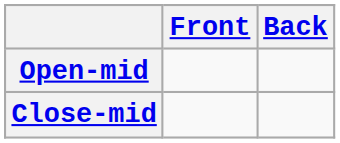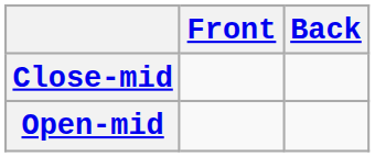rows swapped: Close-mid <-> Open-mid
